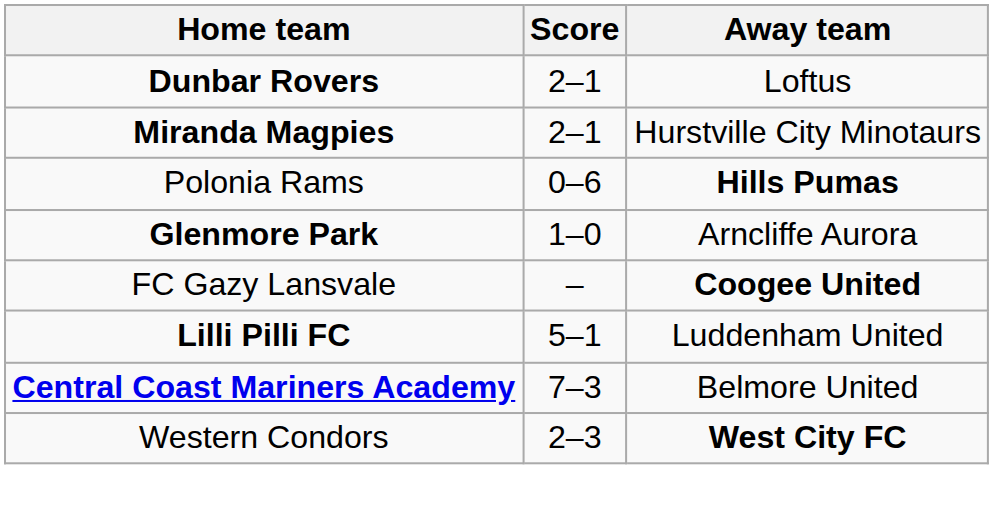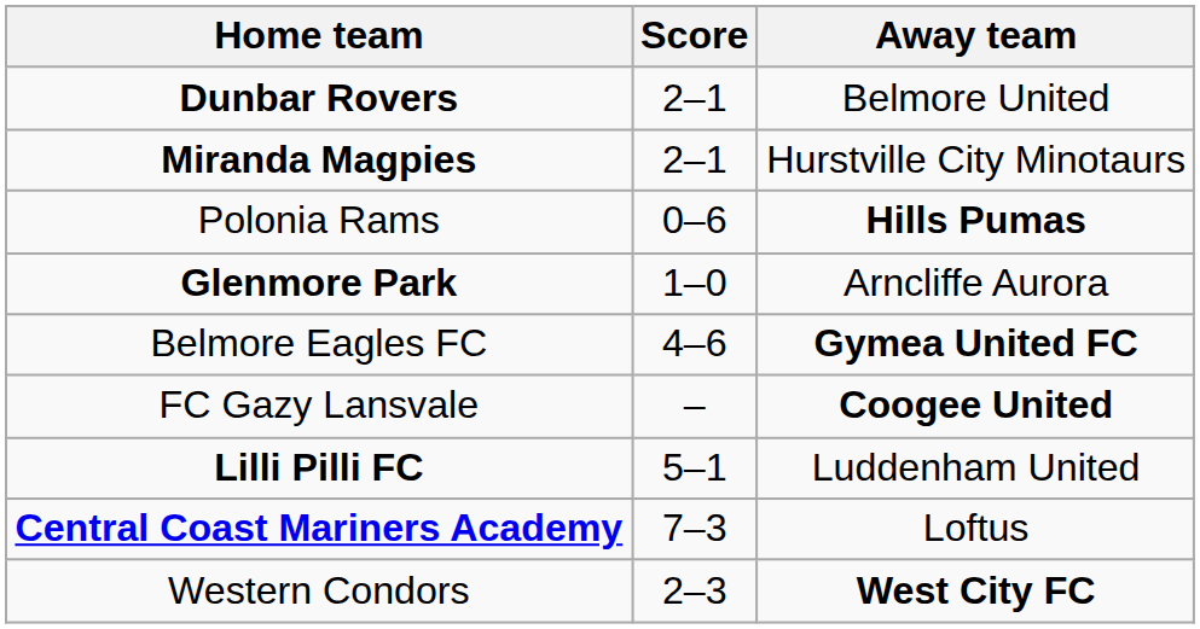Dunbar Rovers | Away team: Loftus -> Belmore United
+ row: Belmore Eagles FC | 4–6 | Gymea United FC
Central Coast Mariners Academy | Away team: Belmore United -> Loftus
